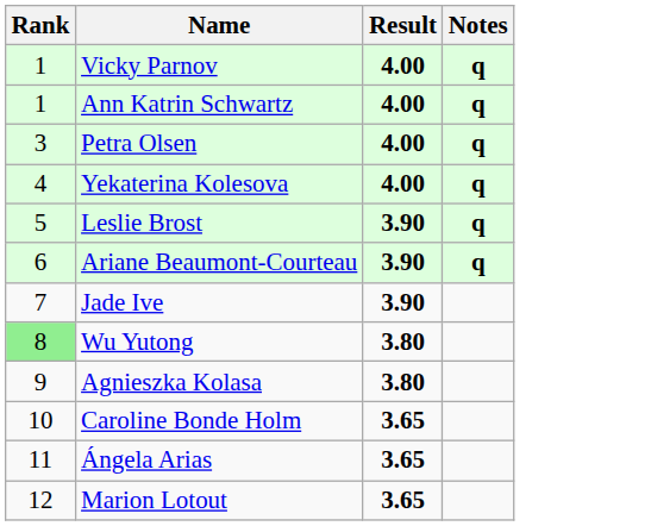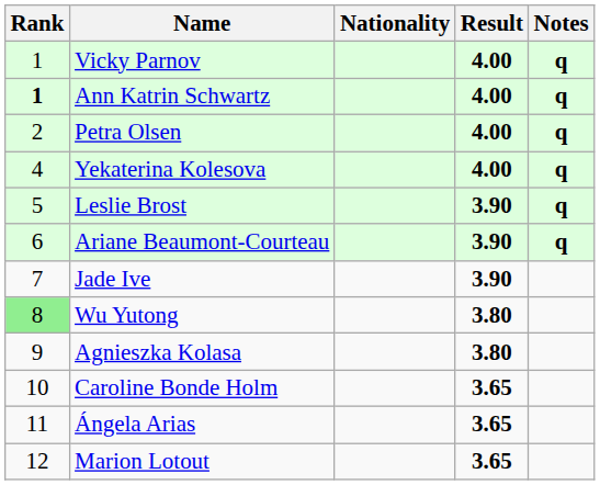+ column: Nationality
Ann Katrin Schwartz | Rank: normal -> bold
Petra Olsen | Rank: 3 -> 2
